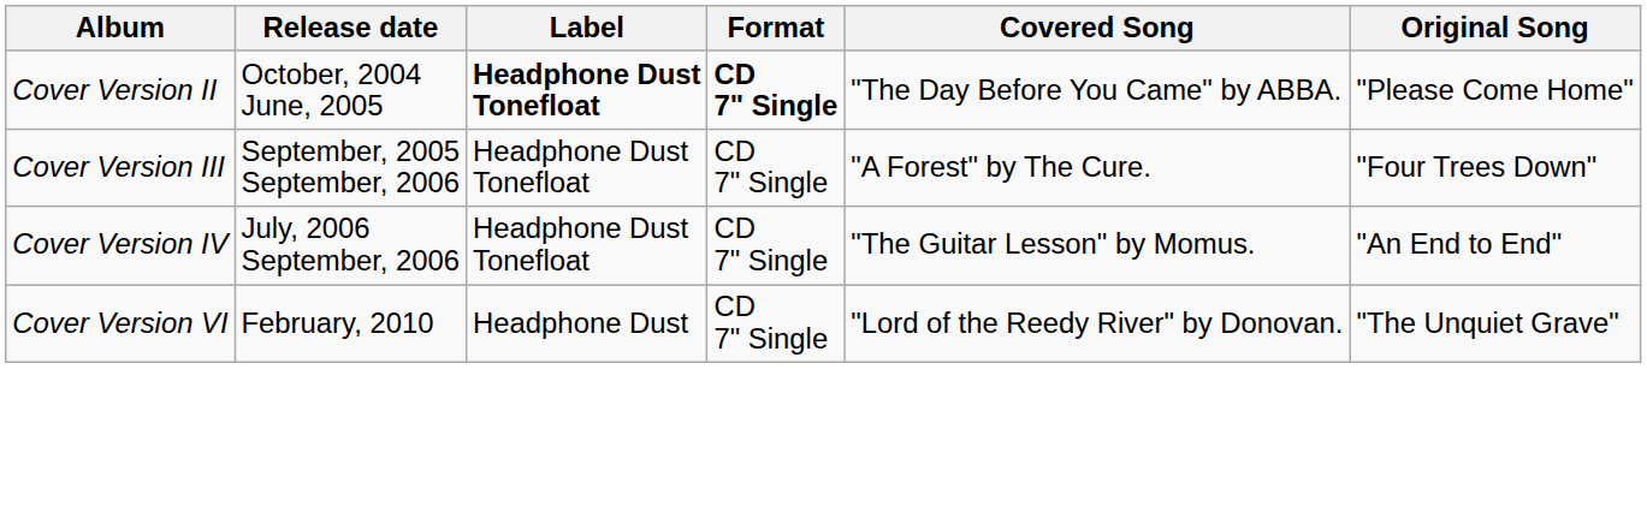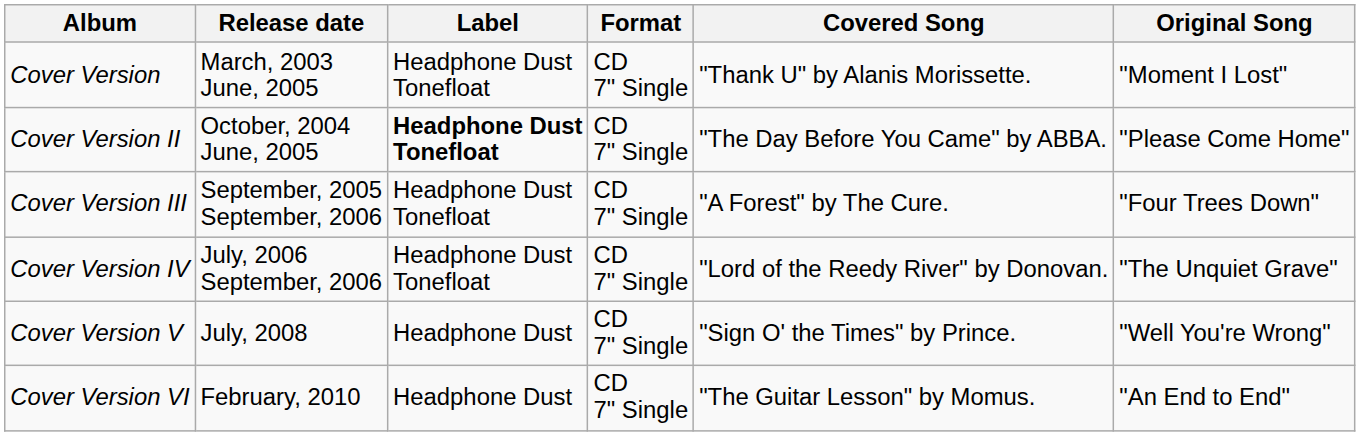+ row: Cover Version | March, 2003 June, 2005 | Headphone Dust Tonefloat | CD 7" Single | "Thank U" by Alanis Morissette. | "Moment I Lost"
Cover Version II | Format: bold -> normal
Cover Version IV | Covered Song: "The Guitar Lesson" by Momus. -> "Lord of the Reedy River" by Donovan.
Cover Version IV | Original Song: "An End to End" -> "The Unquiet Grave"
+ row: Cover Version V | July, 2008 | Headphone Dust | CD 7" Single | "Sign O' the Times" by Prince. | "Well You're Wrong"
Cover Version VI | Covered Song: "Lord of the Reedy River" by Donovan. -> "The Guitar Lesson" by Momus.
Cover Version VI | Original Song: "The Unquiet Grave" -> "An End to End"
